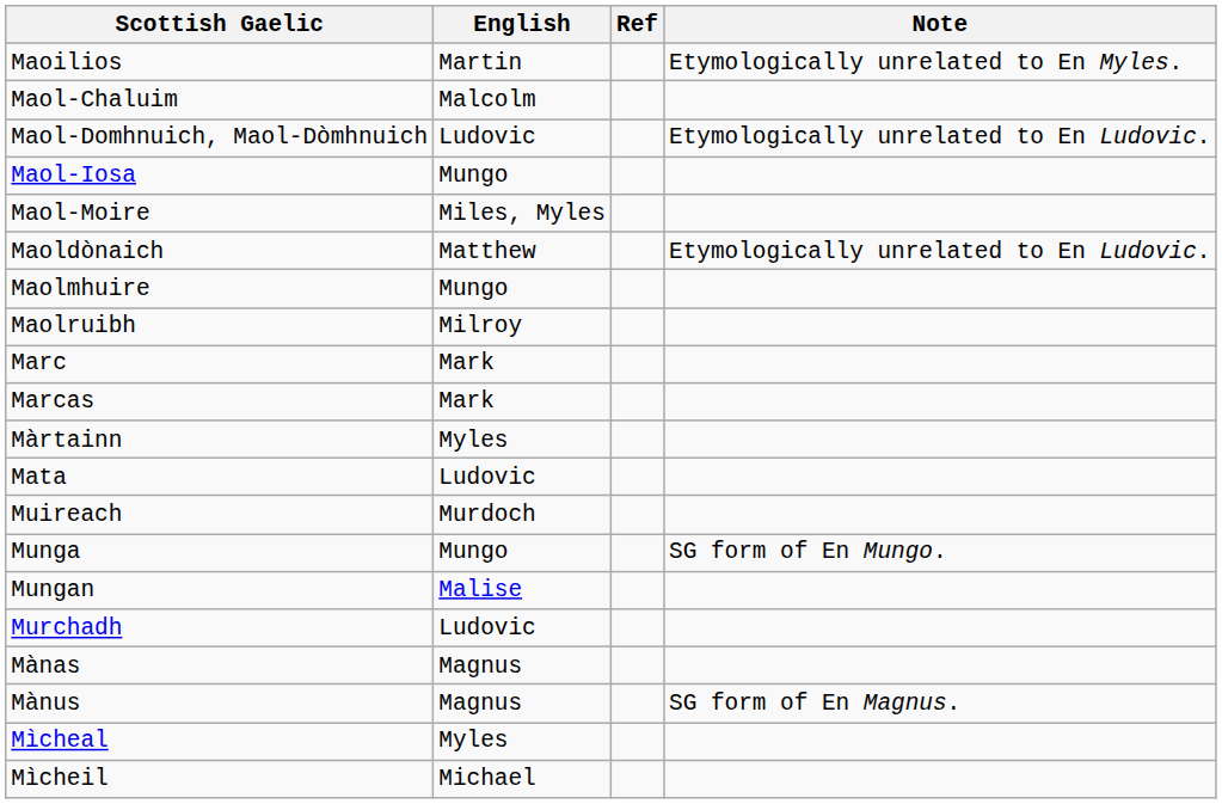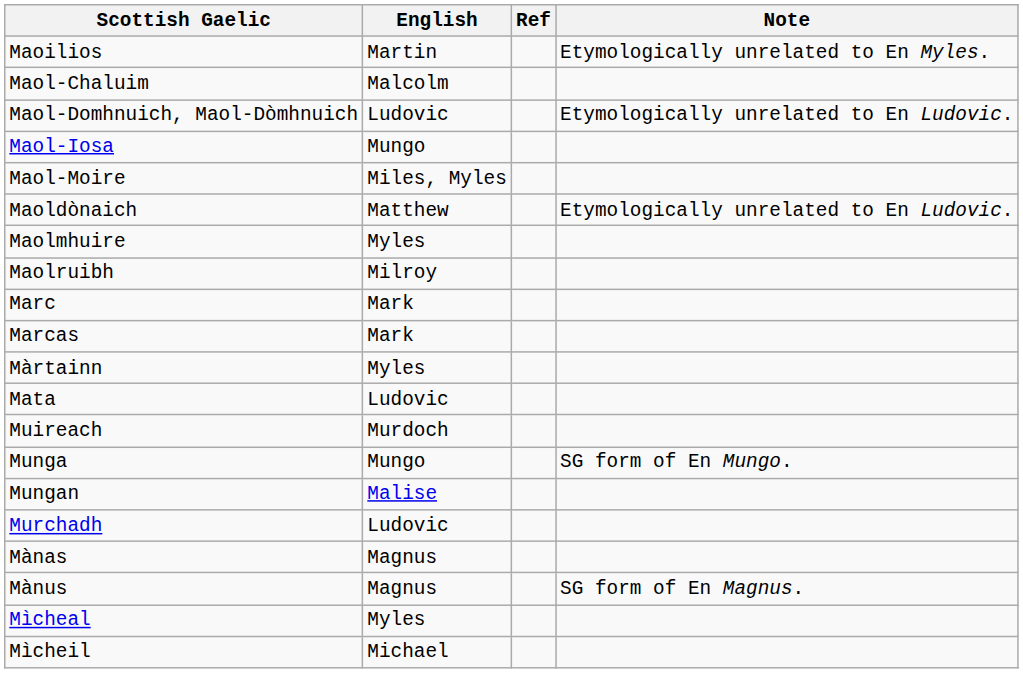Maolmhuire | English: Mungo -> Myles
